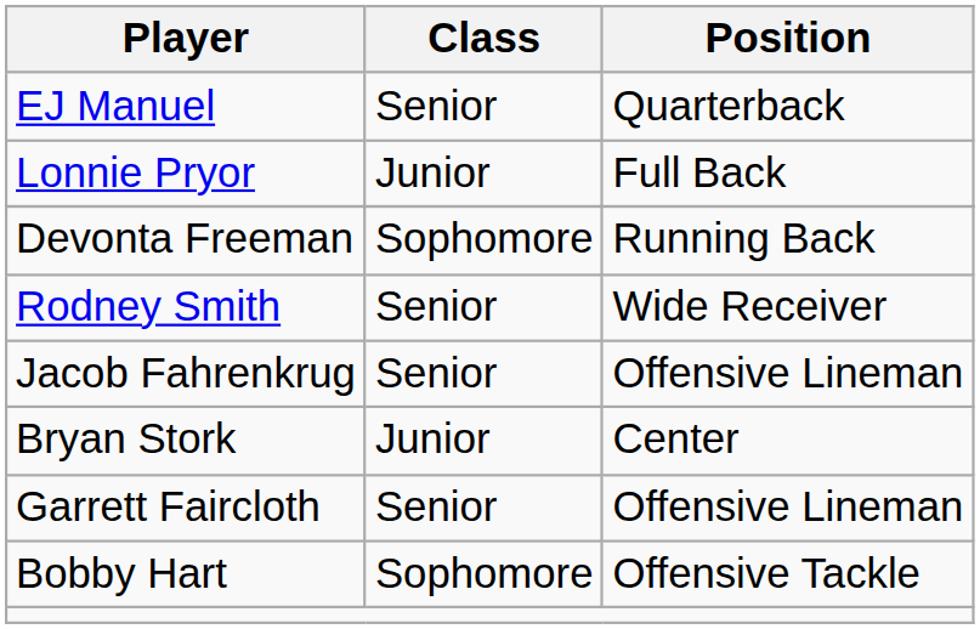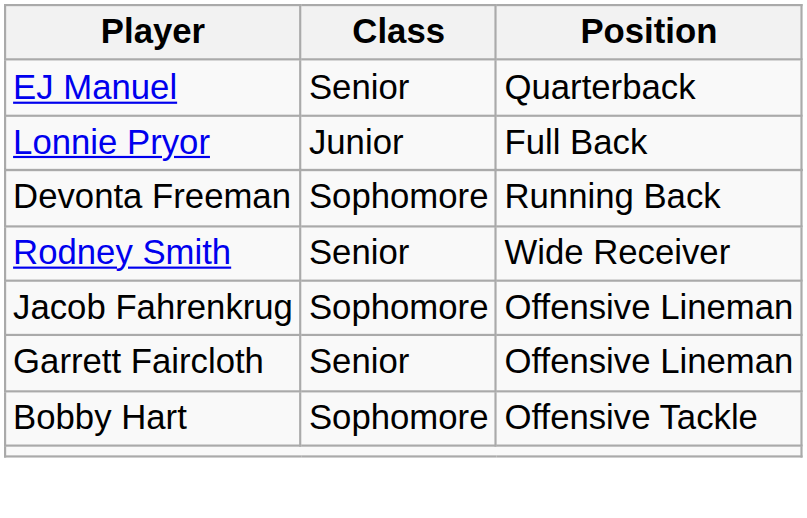Jacob Fahrenkrug | Class: Senior -> Sophomore
- row: Bryan Stork | Junior | Center
